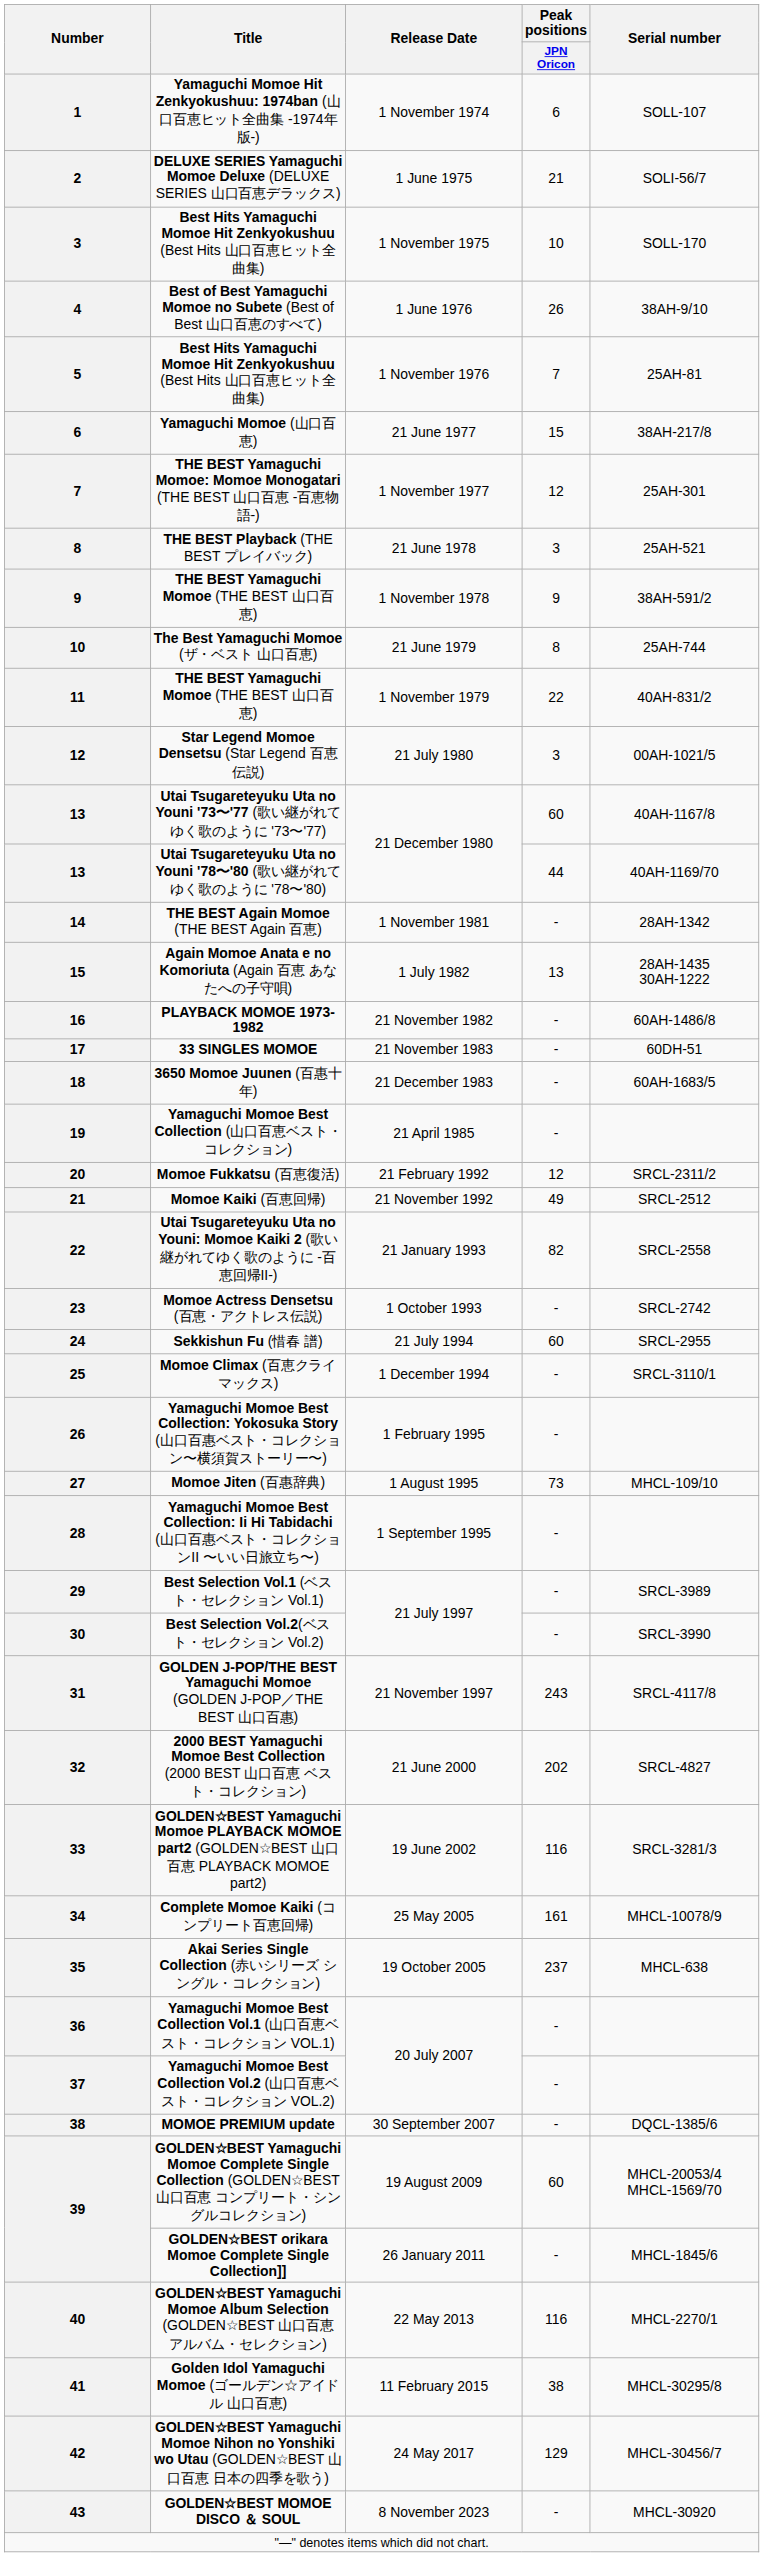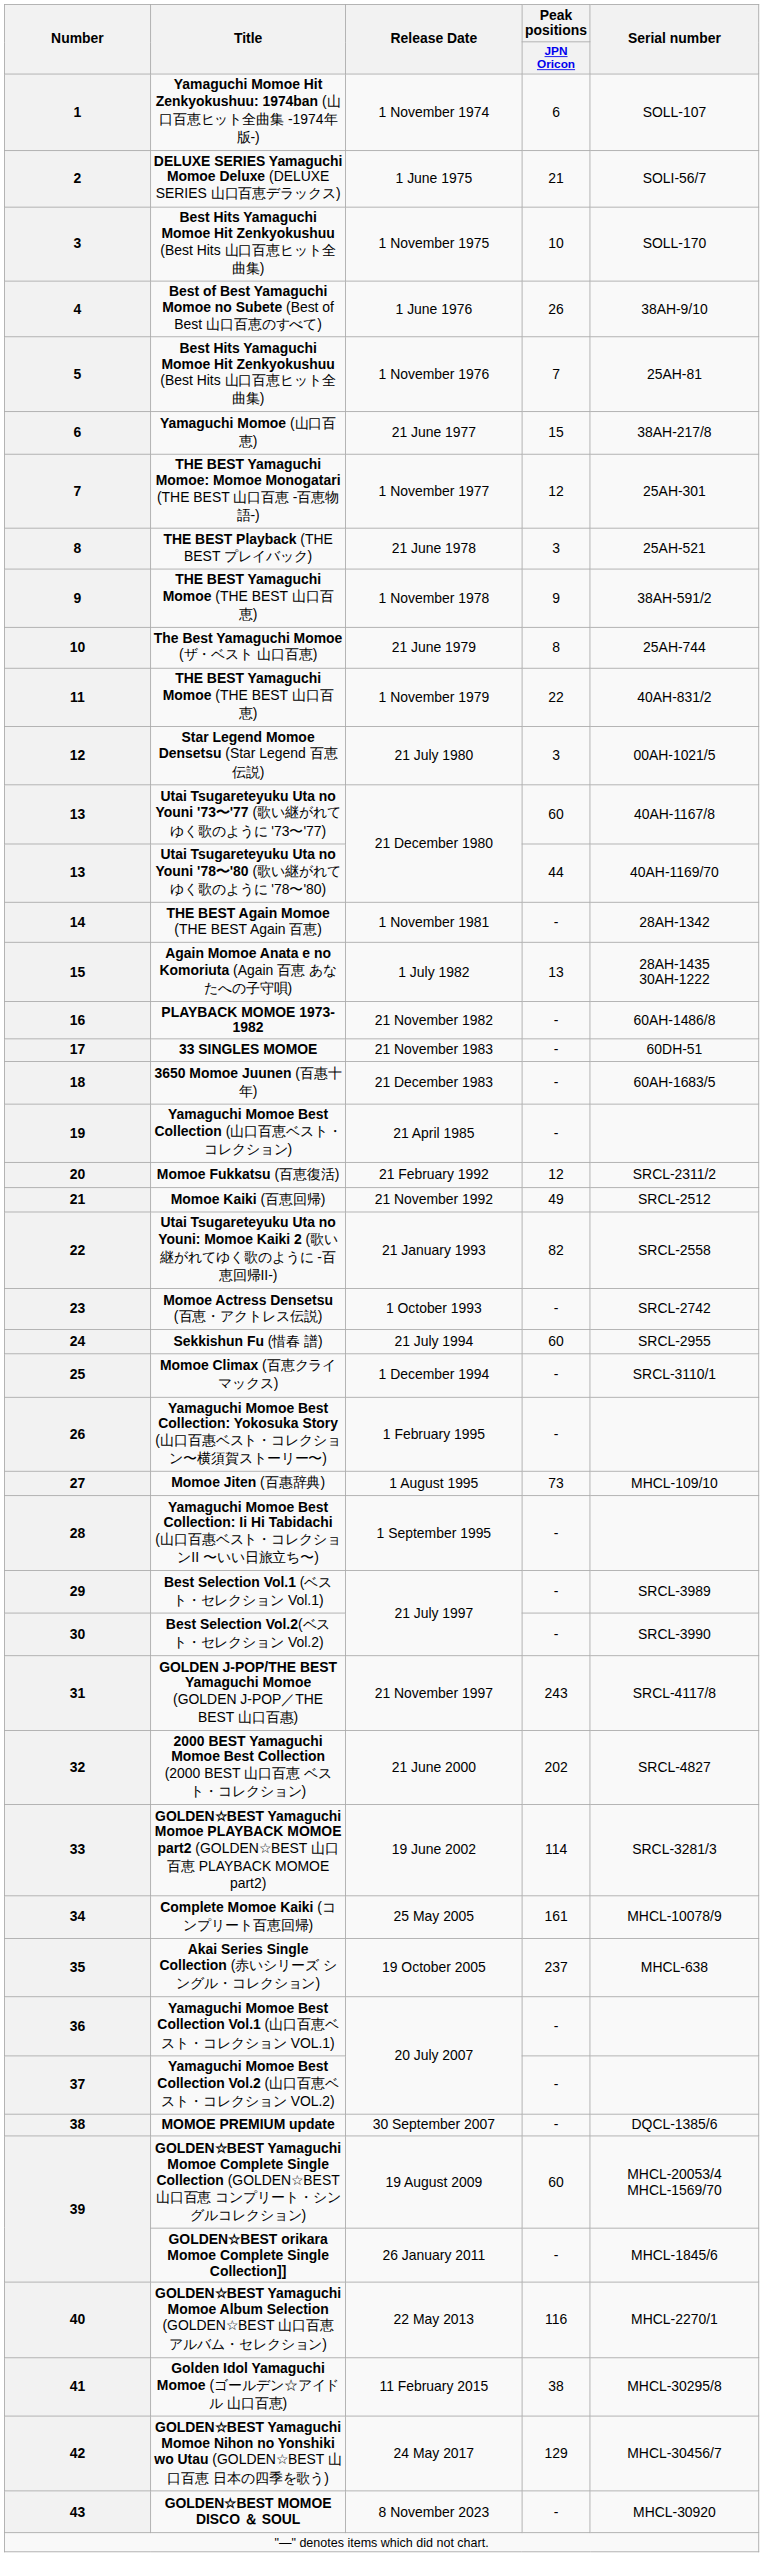33 | Peak positions / JPN Oricon: 116 -> 114
